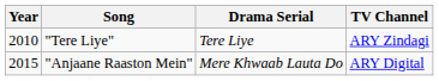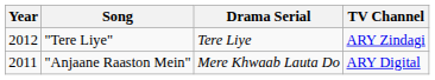"Tere Liye" | Year: 2010 -> 2012
"Anjaane Raaston Mein" | Year: 2015 -> 2011
